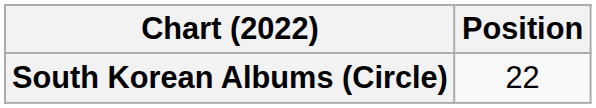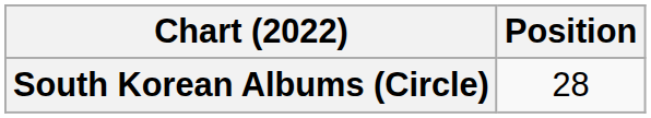South Korean Albums (Circle) | Position: 22 -> 28
